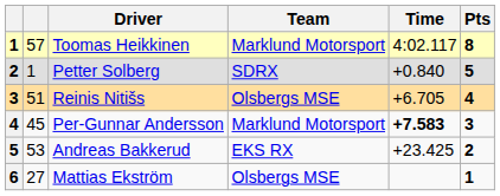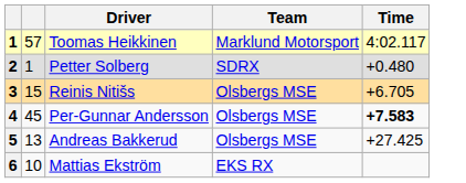- column: Pts | 8 | 5 | 4 | 3 | 2 | 1
Petter Solberg | Time: +0.840 -> +0.480
Reinis Nitišs | column 2: 51 -> 15
Per-Gunnar Andersson | Team: Marklund Motorsport -> Olsbergs MSE
Andreas Bakkerud | column 2: 53 -> 13
Andreas Bakkerud | Team: EKS RX -> Olsbergs MSE
Andreas Bakkerud | Time: +23.425 -> +27.425
Mattias Ekström | column 2: 27 -> 10
Mattias Ekström | Team: Olsbergs MSE -> EKS RX
